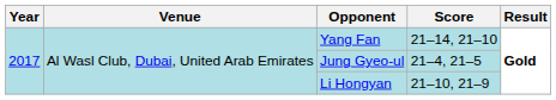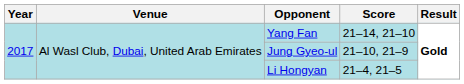Jung Gyeo-ul | Score: 21–4, 21–5 -> 21–10, 21–9
Li Hongyan | Score: 21–10, 21–9 -> 21–4, 21–5
